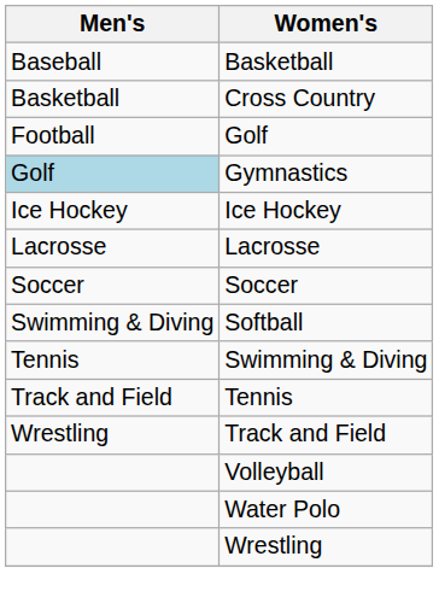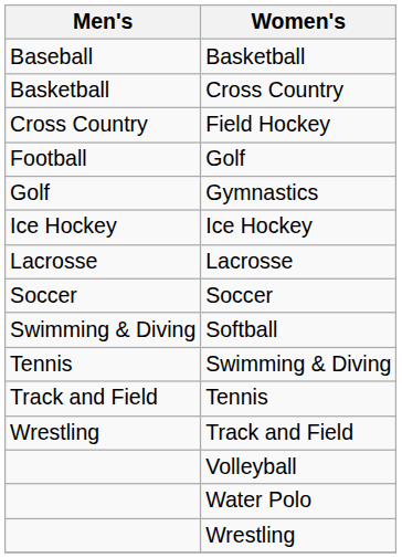+ row: Cross Country | Field Hockey
Gymnastics | Men's: lightblue background -> no background
